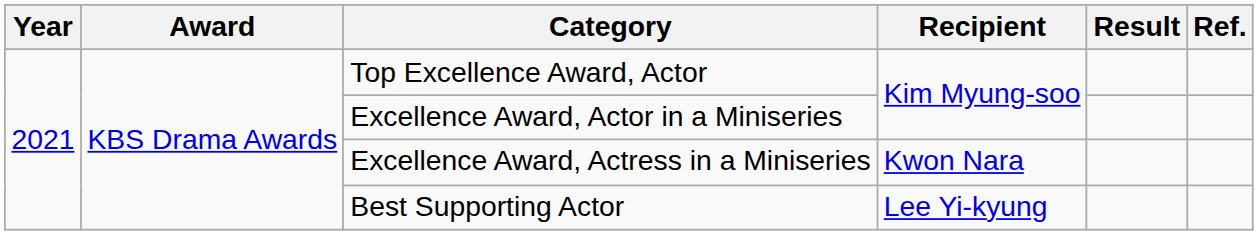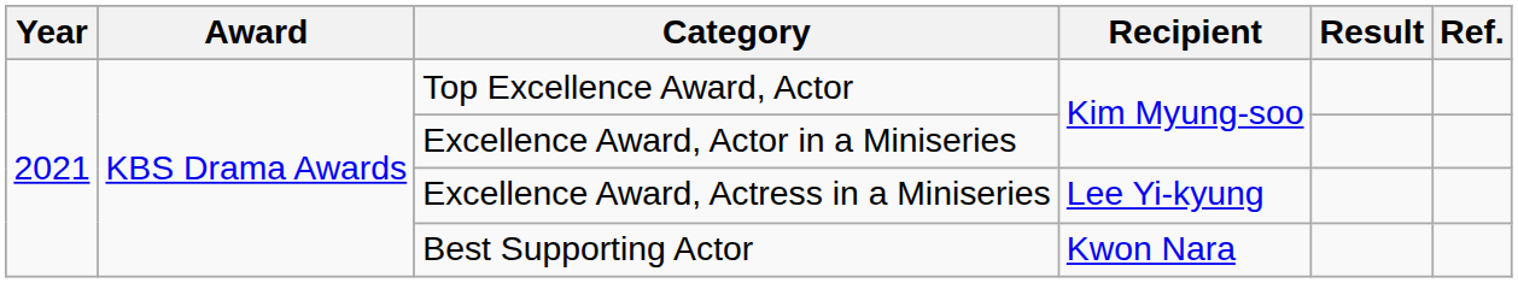Excellence Award, Actress in a Miniseries | Recipient: Kwon Nara -> Lee Yi-kyung
Best Supporting Actor | Recipient: Lee Yi-kyung -> Kwon Nara
